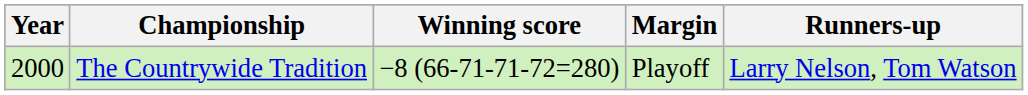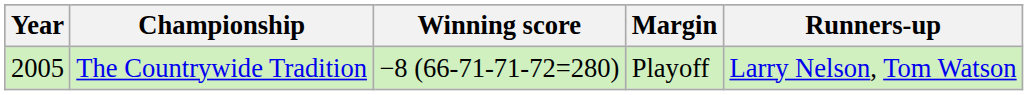The Countrywide Tradition | Year: 2000 -> 2005
